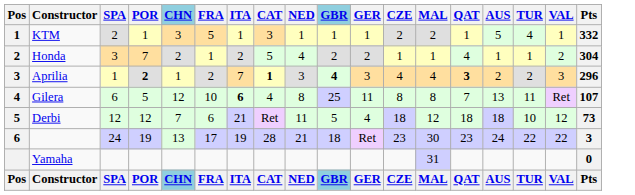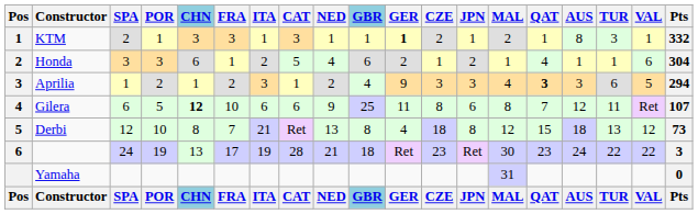+ column: JPN | 1 | 2 | 3 | 6 | 8 | Ret | JPN
KTM | FRA: 5 -> 3
KTM | GER: normal -> bold
KTM | AUS: 5 -> 8
KTM | TUR: 4 -> 3
Honda | POR: 7 -> 3
Honda | CHN: 2 -> 6
Honda | GBR: 2 -> 6
Honda | VAL: 2 -> 6
Aprilia | POR: bold -> normal
Aprilia | ITA: 7 -> 3
Aprilia | CAT: bold -> normal
Aprilia | NED: 3 -> 2
Aprilia | GBR: bold -> normal
Aprilia | GER: 3 -> 9
Aprilia | CZE: 4 -> 3
Aprilia | AUS: 2 -> 3
Aprilia | TUR: 2 -> 6
Aprilia | VAL: 3 -> 5
Aprilia | Pts: 296 -> 294
Gilera | CHN: normal -> bold
Gilera | ITA: bold -> normal
Gilera | CAT: 4 -> 6
Gilera | NED: 8 -> 9
Gilera | AUS: 13 -> 12
Derbi | POR: 12 -> 10
Derbi | CHN: 7 -> 8
Derbi | FRA: 6 -> 7
Derbi | NED: 11 -> 13
Derbi | GBR: 5 -> 8
Derbi | QAT: 18 -> 15
Derbi | TUR: 10 -> 13
